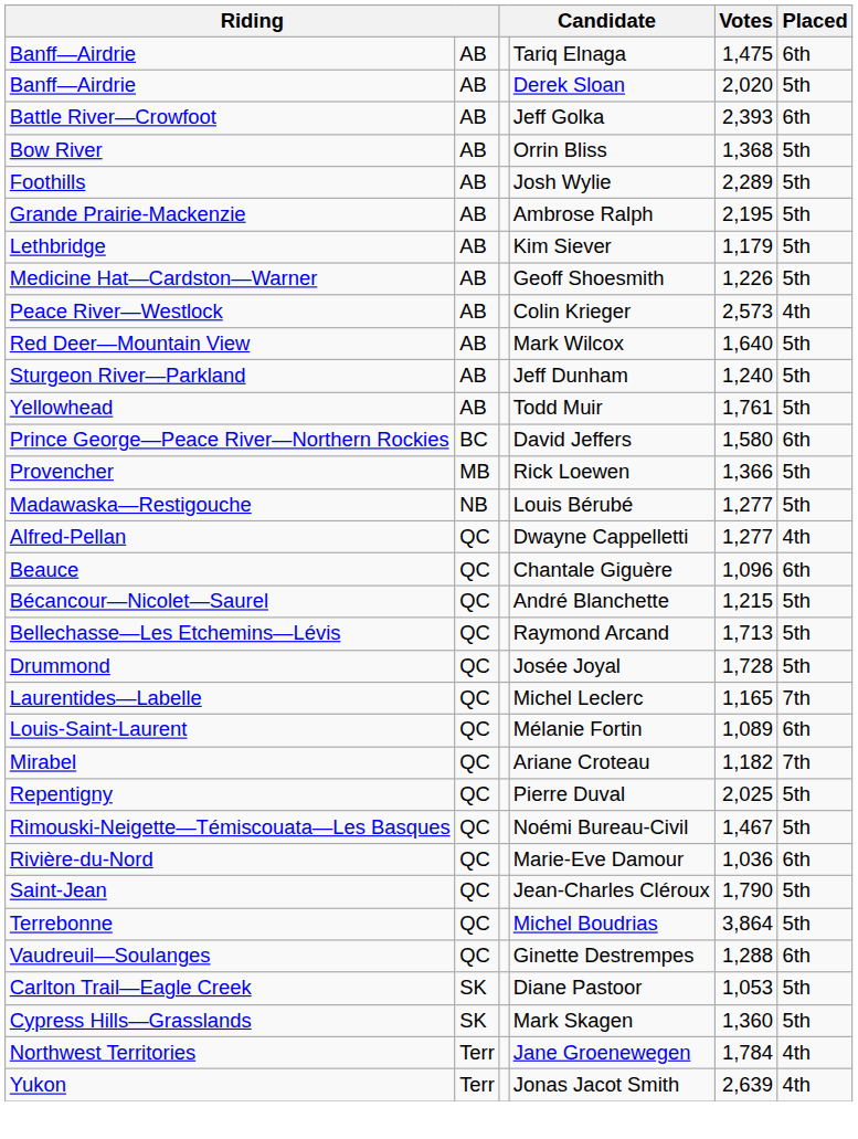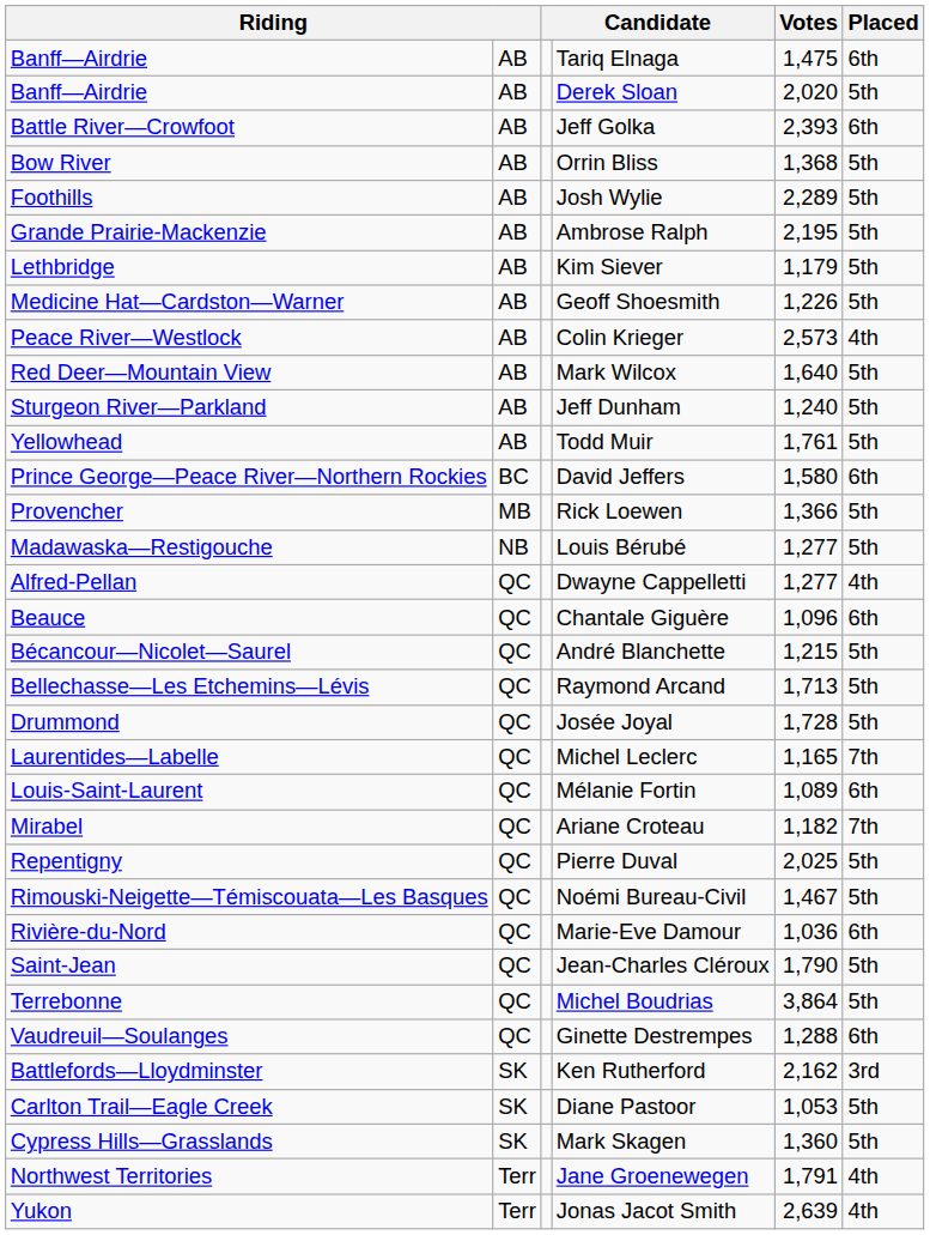+ row: Battlefords—Lloydminster | SK | Ken Rutherford | 2,162 | 3rd
Jane Groenewegen | Votes: 1,784 -> 1,791
